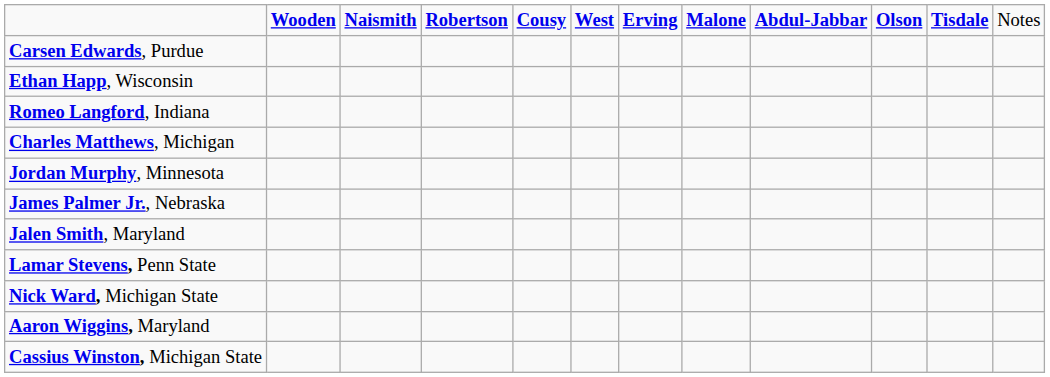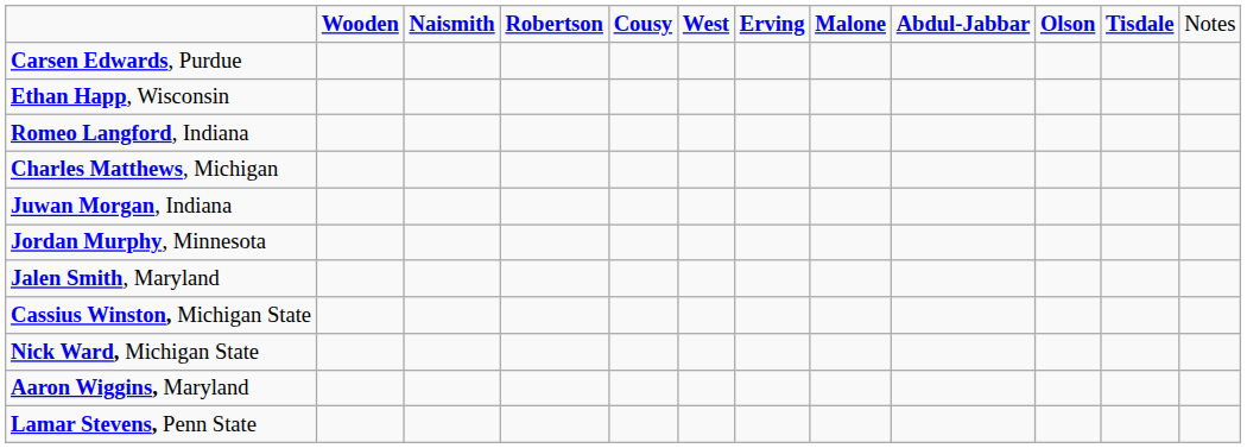+ row: Juwan Morgan, Indiana
- row: James Palmer Jr., Nebraska
rows swapped: Lamar Stevens, Penn State <-> Cassius Winston, Michigan State
